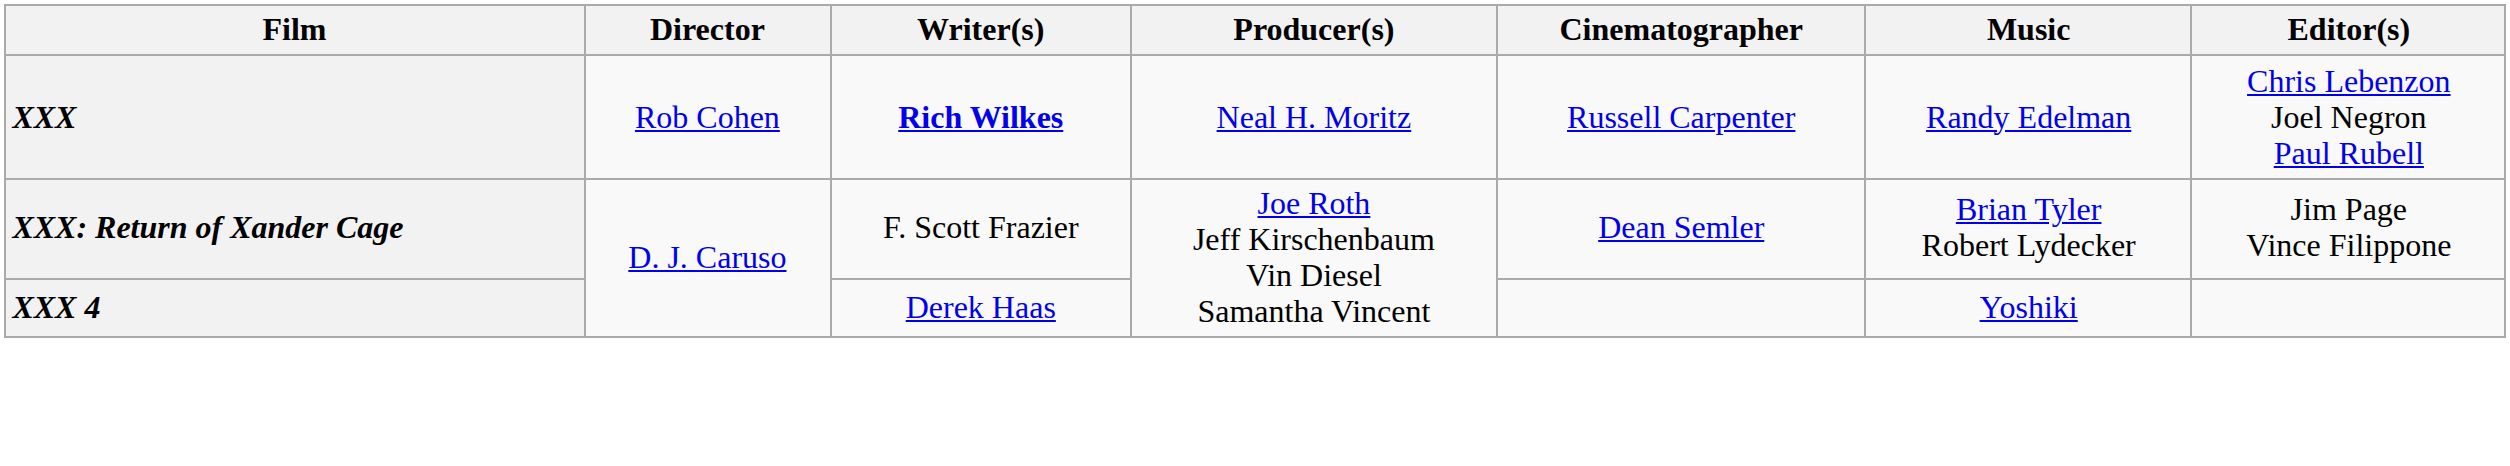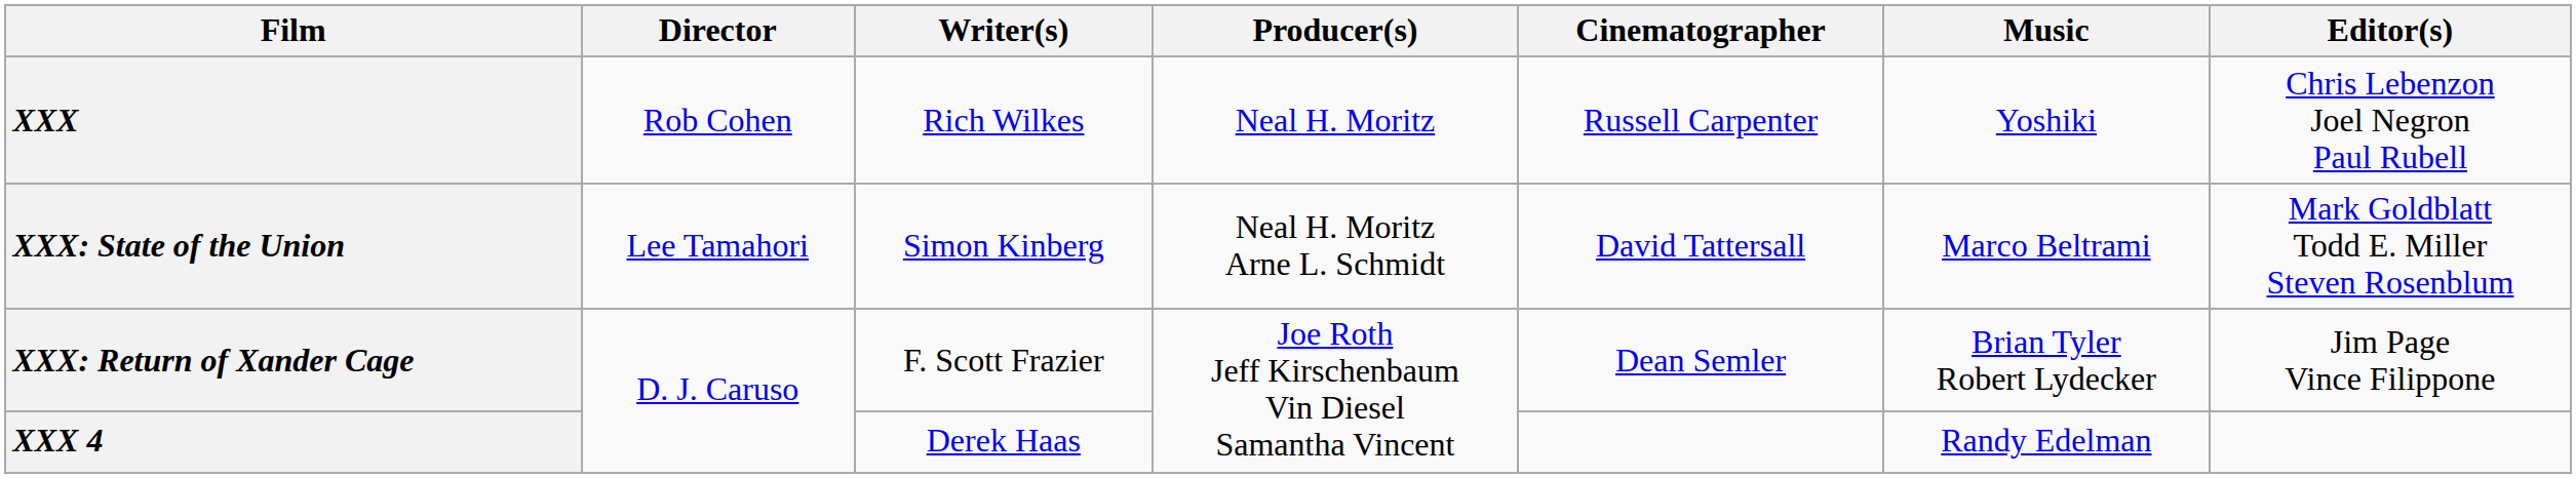XXX | Writer(s): bold -> normal
XXX | Music: Randy Edelman -> Yoshiki
+ row: XXX: State of the Union | Lee Tamahori | Simon Kinberg | Neal H. Moritz Arne L. Schmidt | David Tattersall | Marco Beltrami | Mark Goldblatt Todd E. Miller Steven Rosenblum
XXX 4 | Music: Yoshiki -> Randy Edelman
